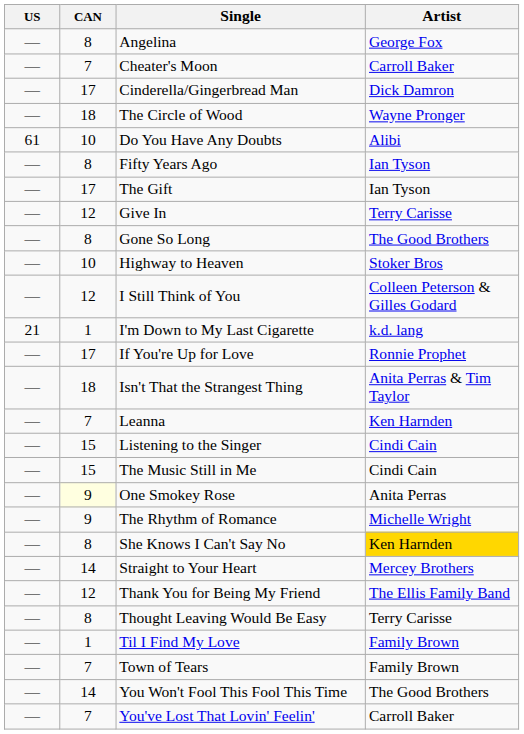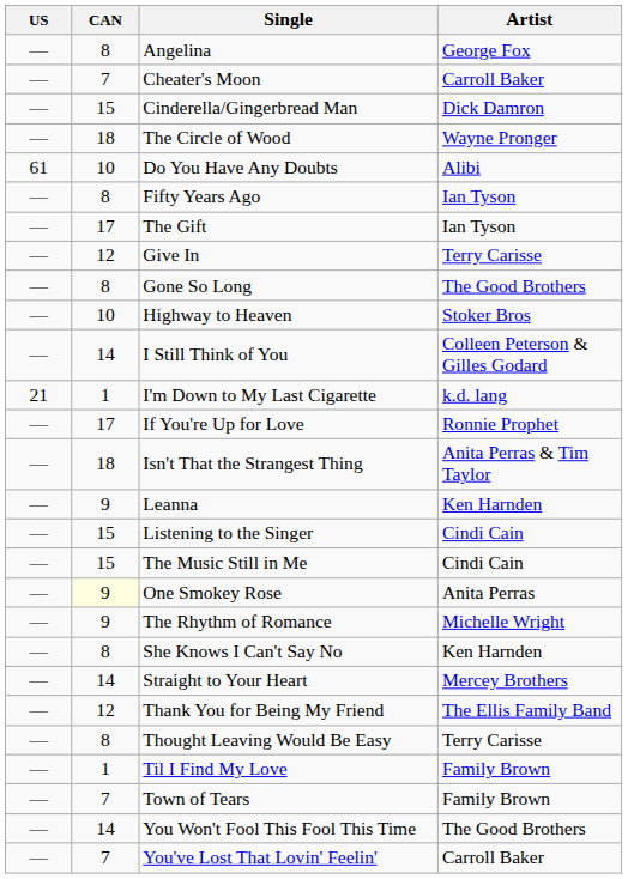Cinderella/Gingerbread Man | CAN: 17 -> 15
I Still Think of You | CAN: 12 -> 14
Leanna | CAN: 7 -> 9
She Knows I Can't Say No | Artist: gold background -> no background
